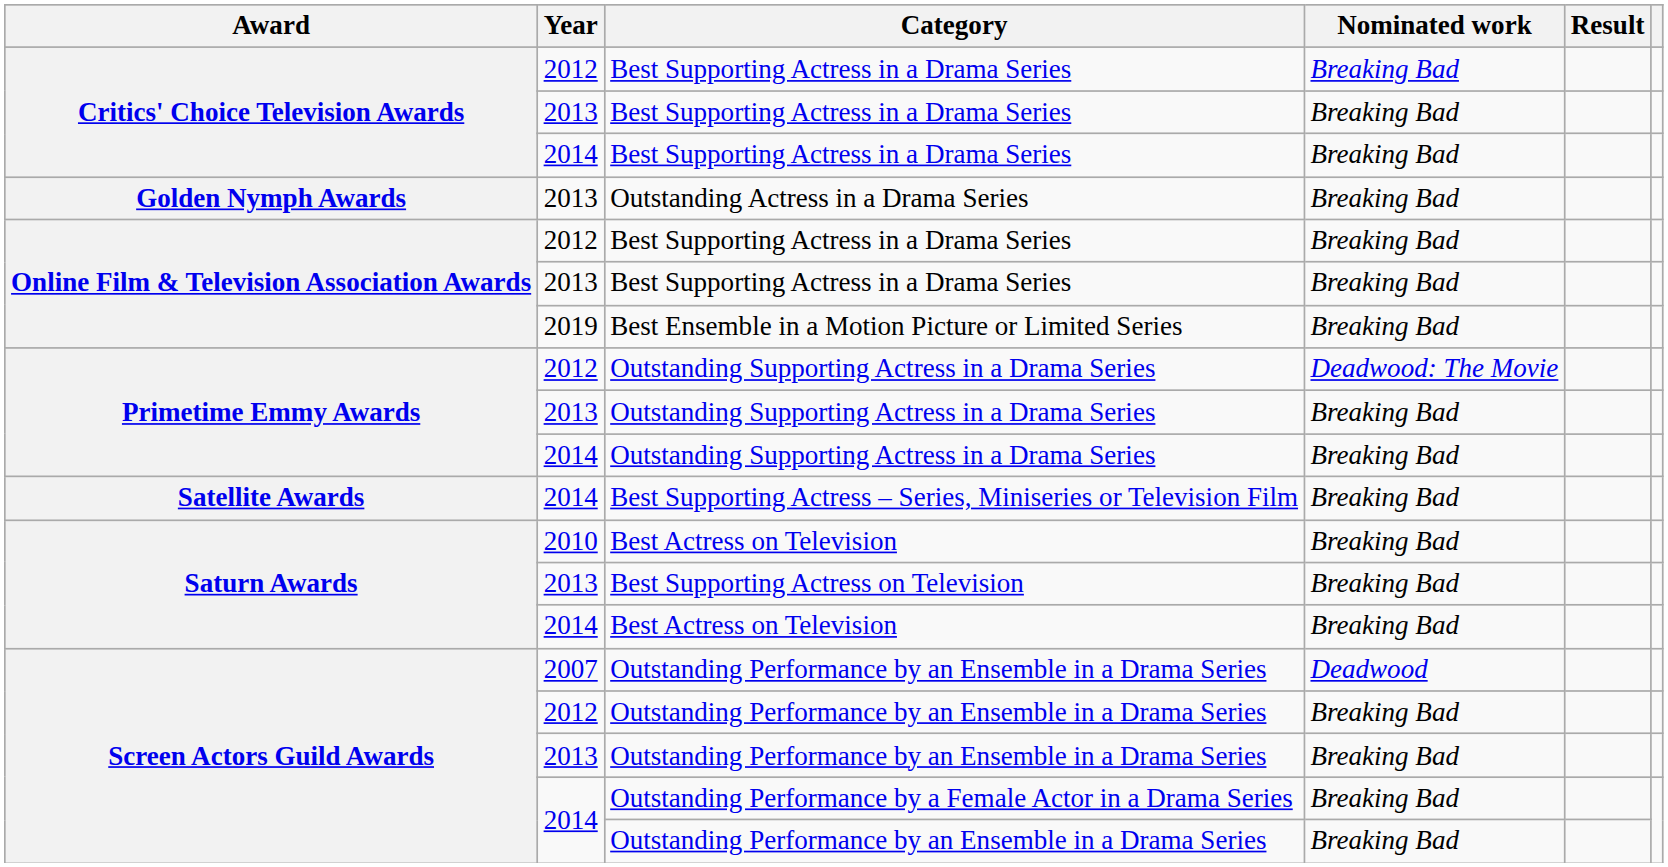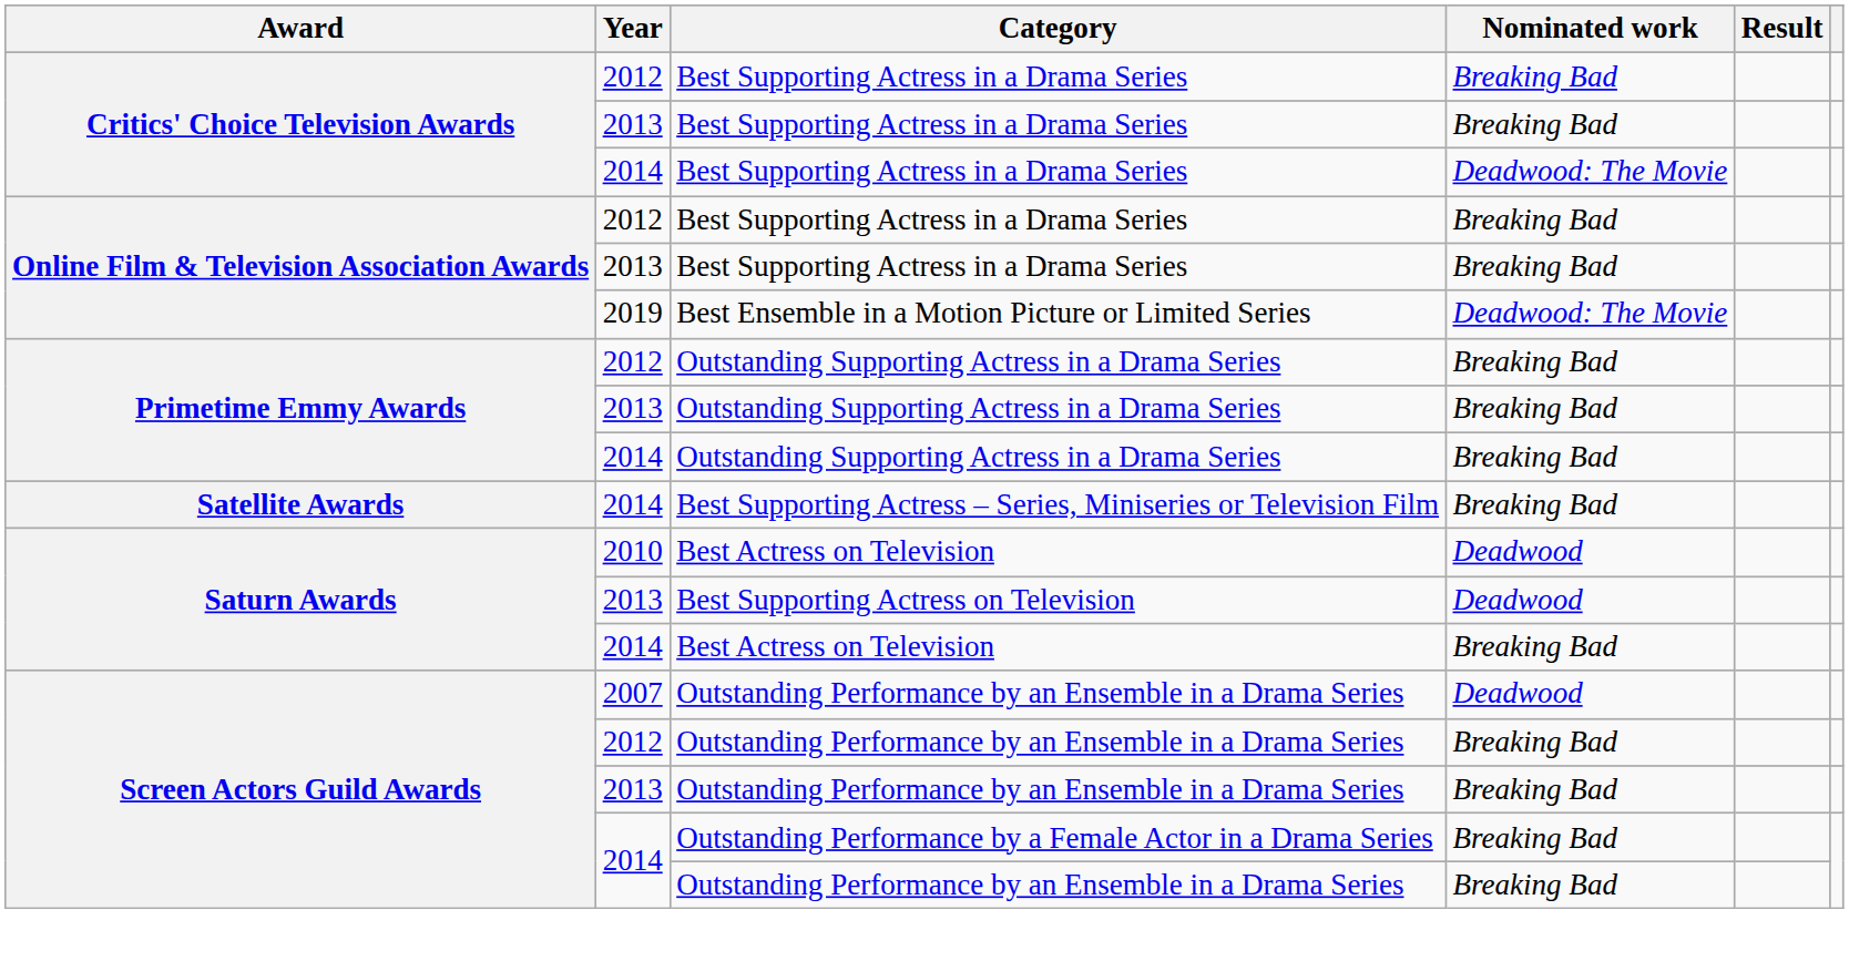2014 / Best Supporting Actress in a Drama Series | Nominated work: Breaking Bad -> Deadwood: The Movie
- row: Golden Nymph Awards | 2013 | Outstanding Actress in a Drama Series | Breaking Bad
Best Ensemble in a Motion Picture or Limited Series | Nominated work: Breaking Bad -> Deadwood: The Movie
2012 / Outstanding Supporting Actress in a Drama Series | Nominated work: Deadwood: The Movie -> Breaking Bad
2010 / Best Actress on Television | Nominated work: Breaking Bad -> Deadwood
Best Supporting Actress on Television | Nominated work: Breaking Bad -> Deadwood
